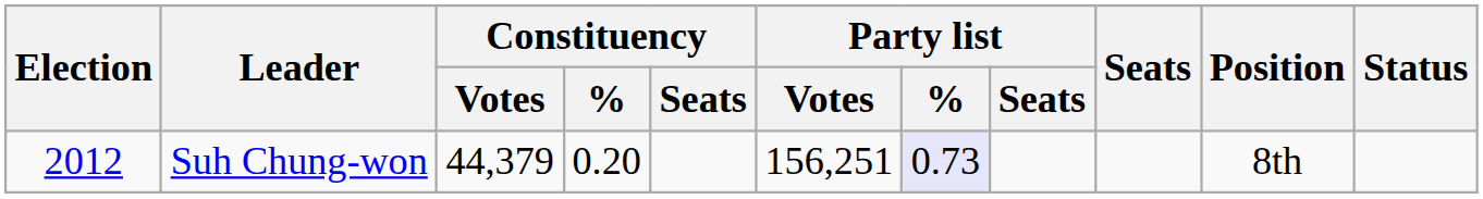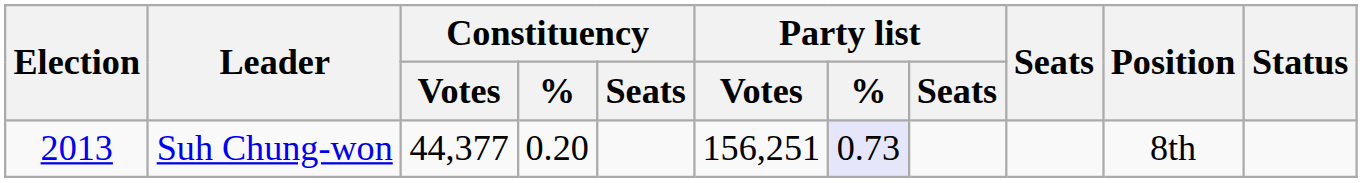Suh Chung-won | Election: 2012 -> 2013
Suh Chung-won | Constituency / Votes: 44,379 -> 44,377
